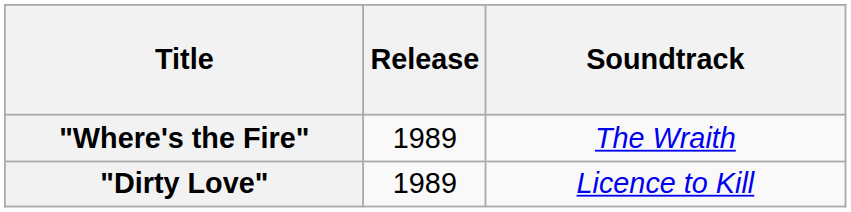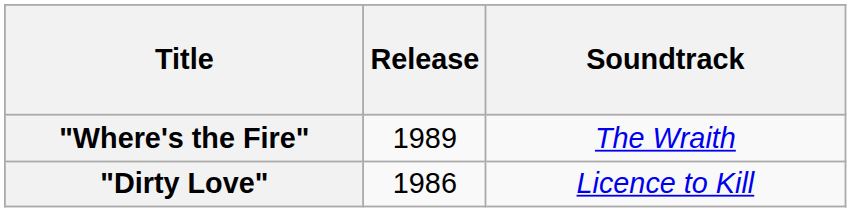"Dirty Love" | Release: 1989 -> 1986
